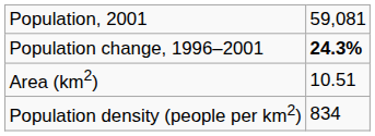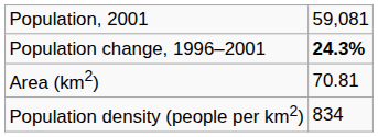Area (km2) | column 2: 10.51 -> 70.81
